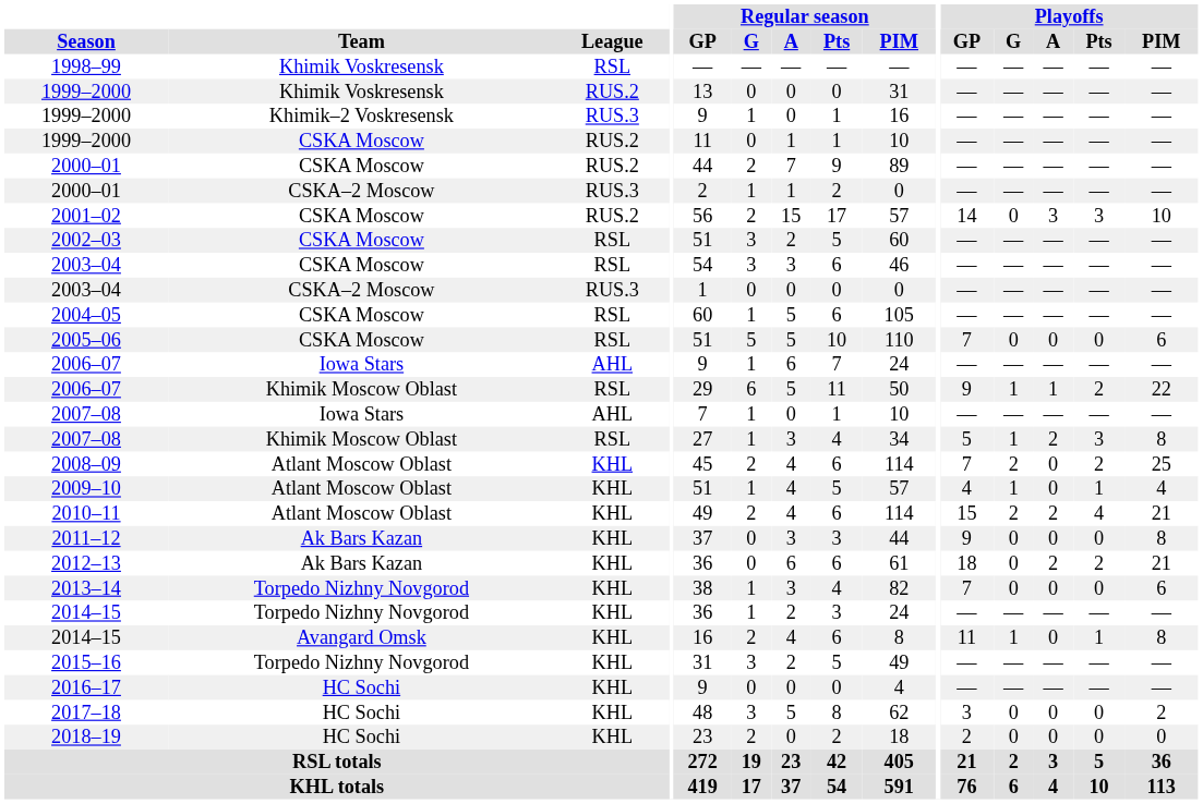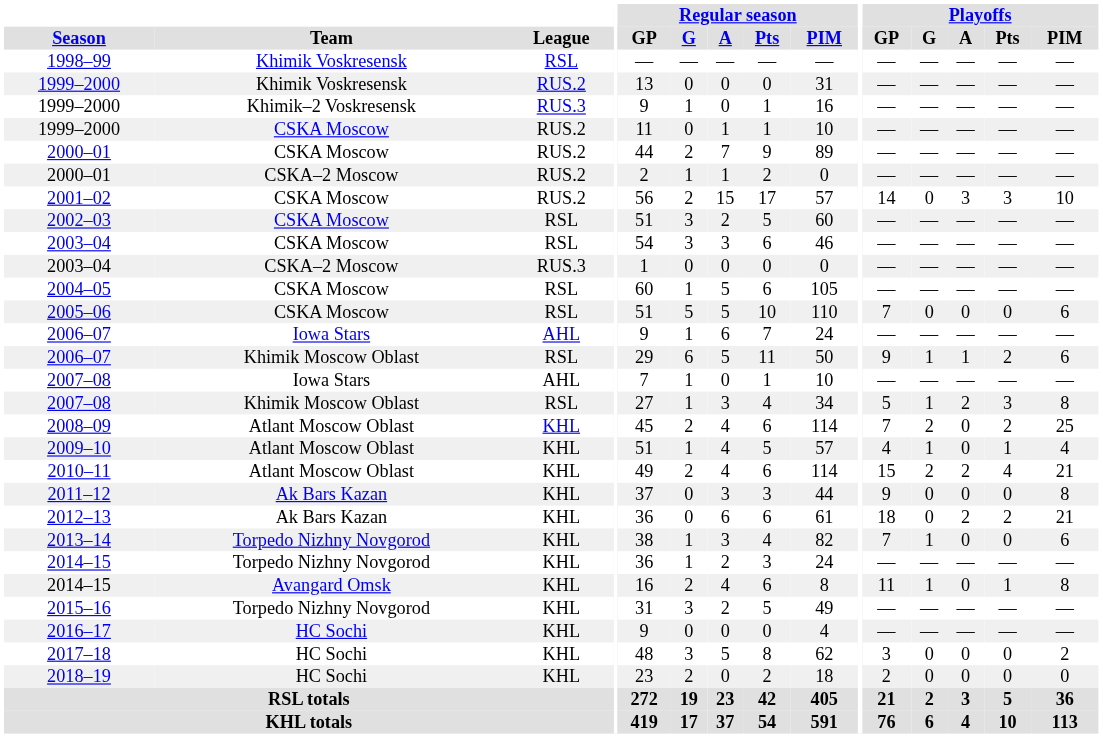2000–01 / CSKA–2 Moscow | League: RUS.3 -> RUS.2
2006–07 / Khimik Moscow Oblast | Playoffs / PIM: 22 -> 6
2013–14 | Playoffs / G: 0 -> 1
